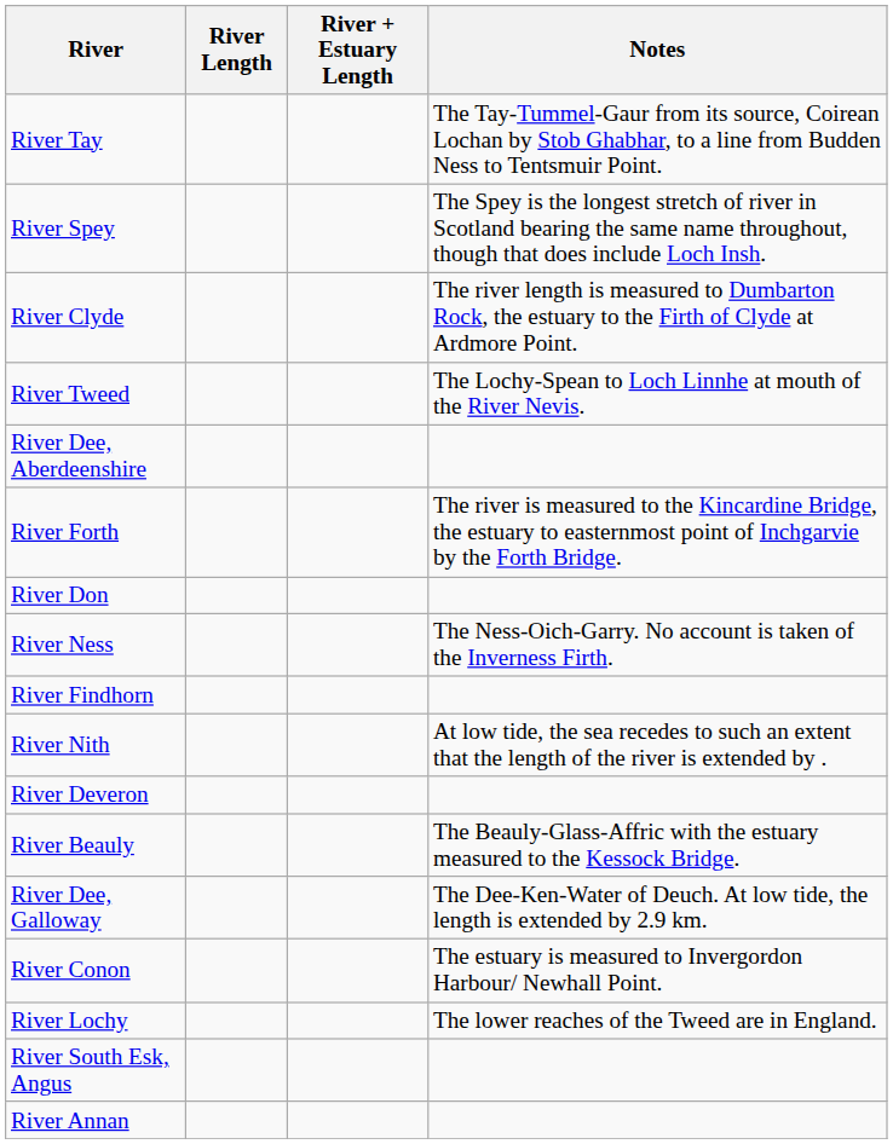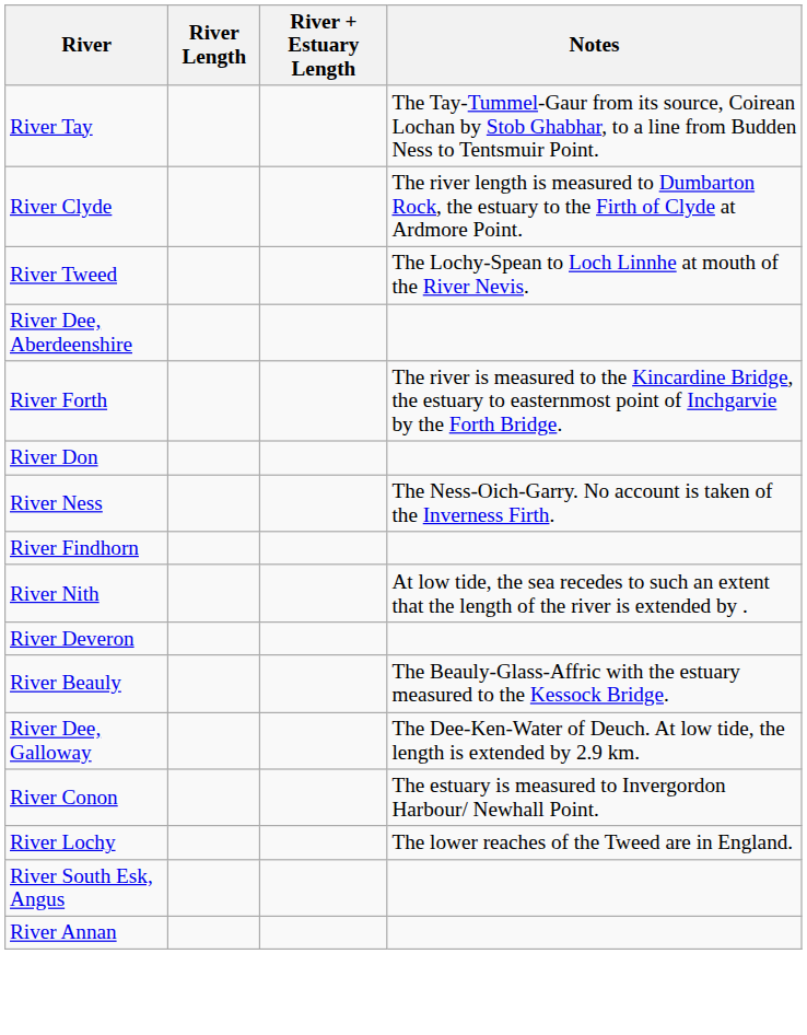- row: River Spey | The Spey is the longest stretch of river in Scotland bearing the same name throughout, though that does include Loch Insh.
